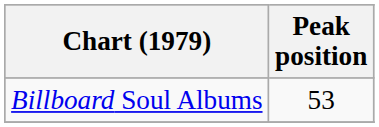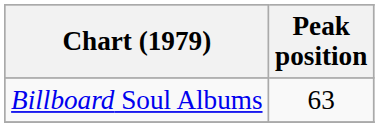Billboard Soul Albums | Peak position: 53 -> 63
